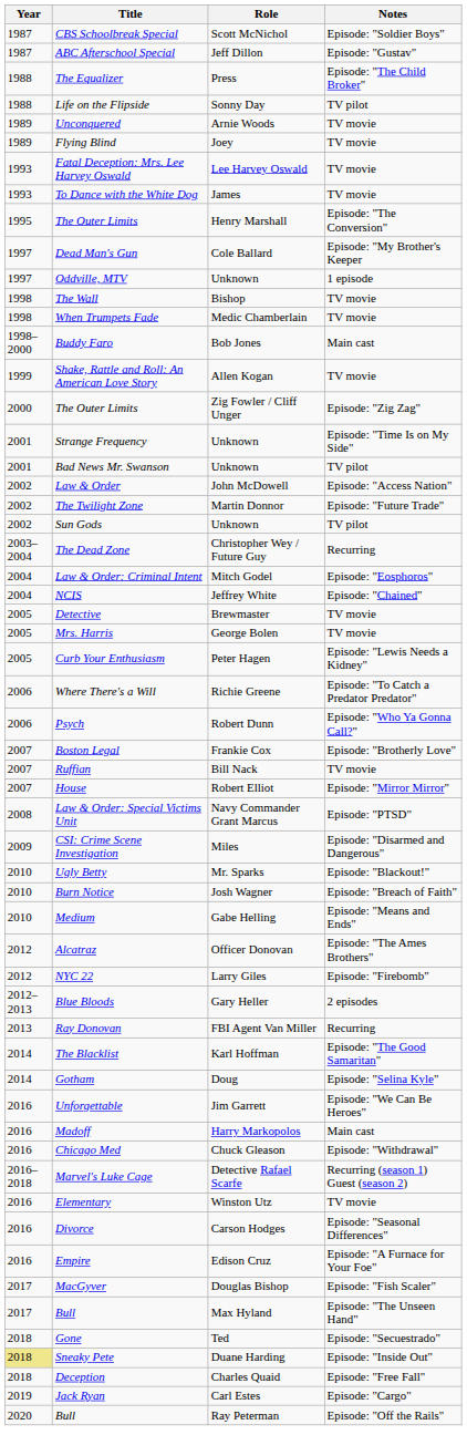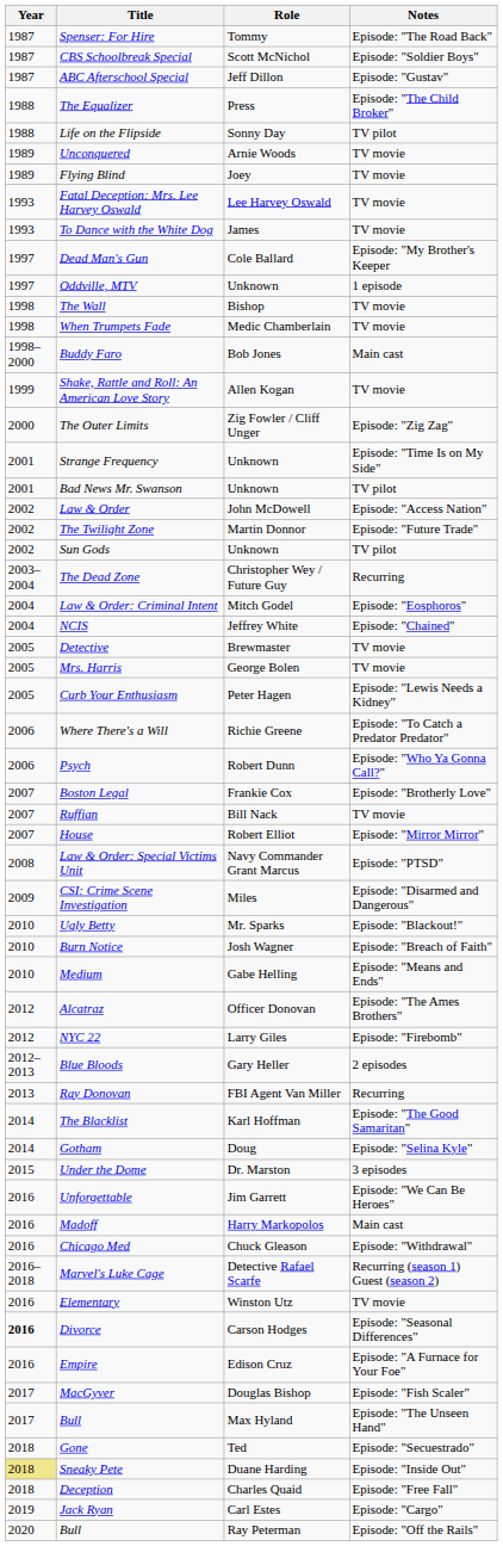+ row: 1987 | Spenser: For Hire | Tommy | Episode: "The Road Back"
- row: 1995 | The Outer Limits | Henry Marshall | Episode: "The Conversion"
+ row: 2015 | Under the Dome | Dr. Marston | 3 episodes
Divorce | Year: normal -> bold
